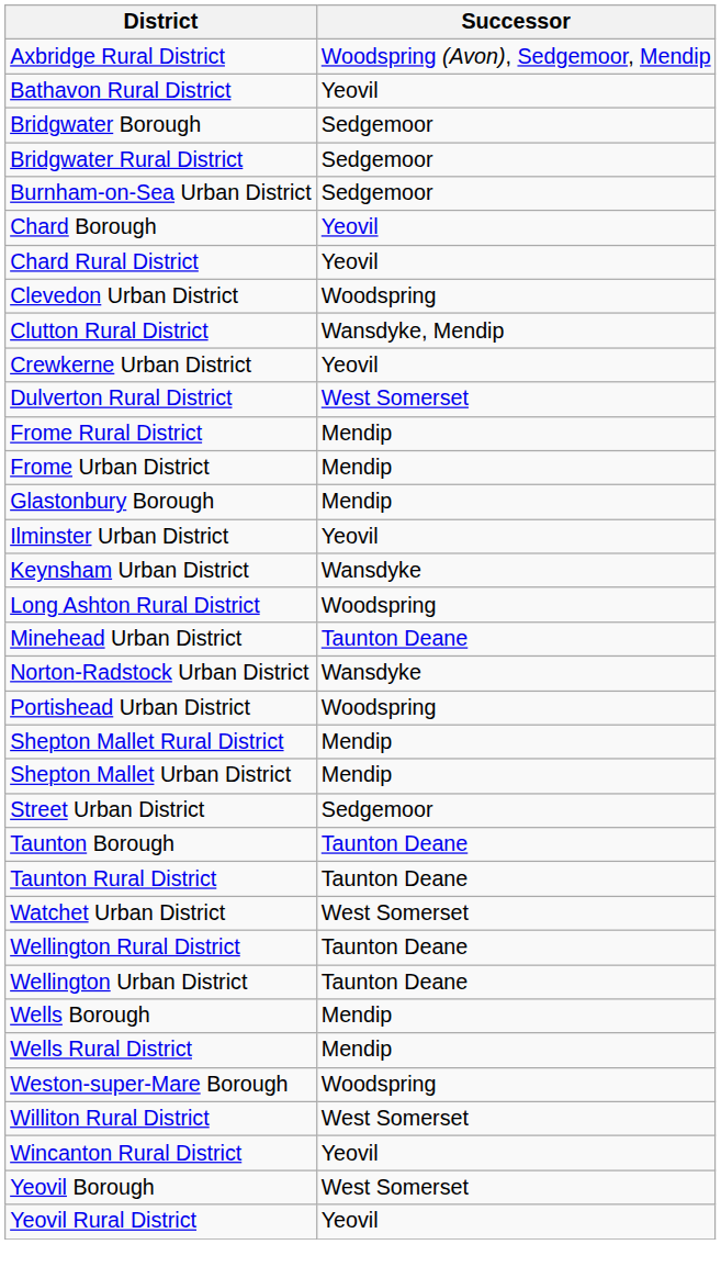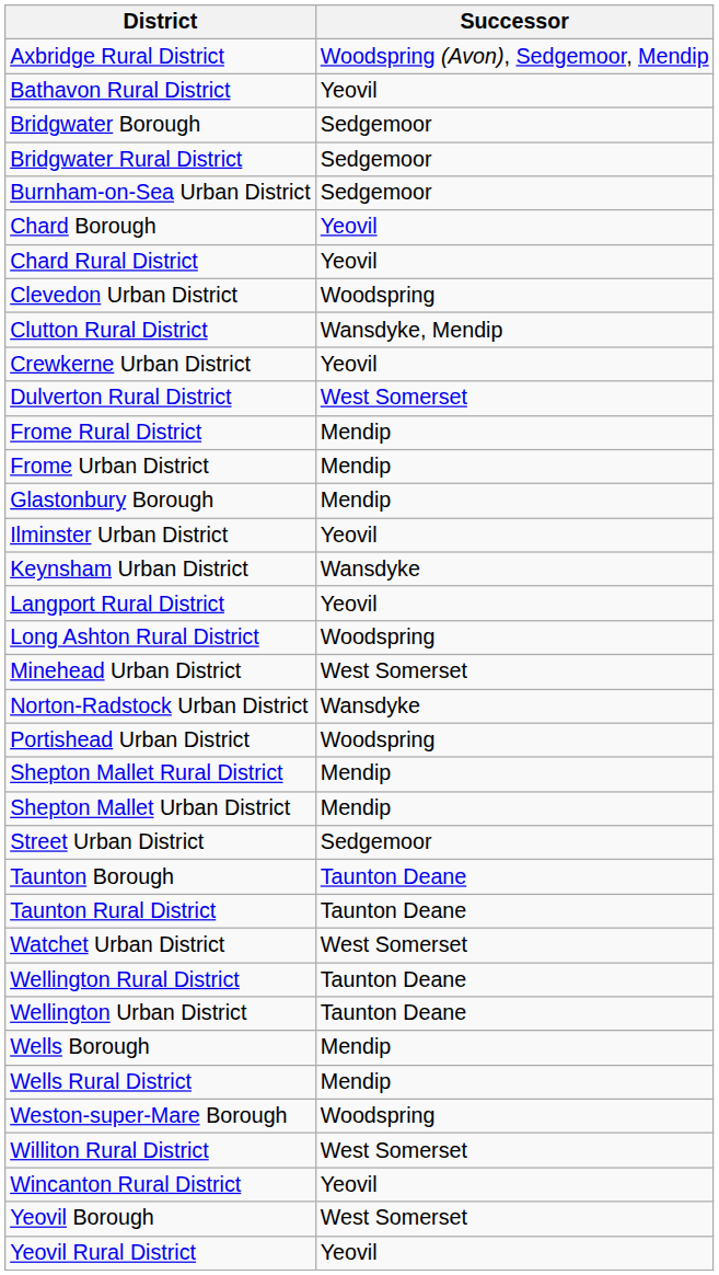+ row: Langport Rural District | Yeovil
Minehead Urban District | Successor: Taunton Deane -> West Somerset
